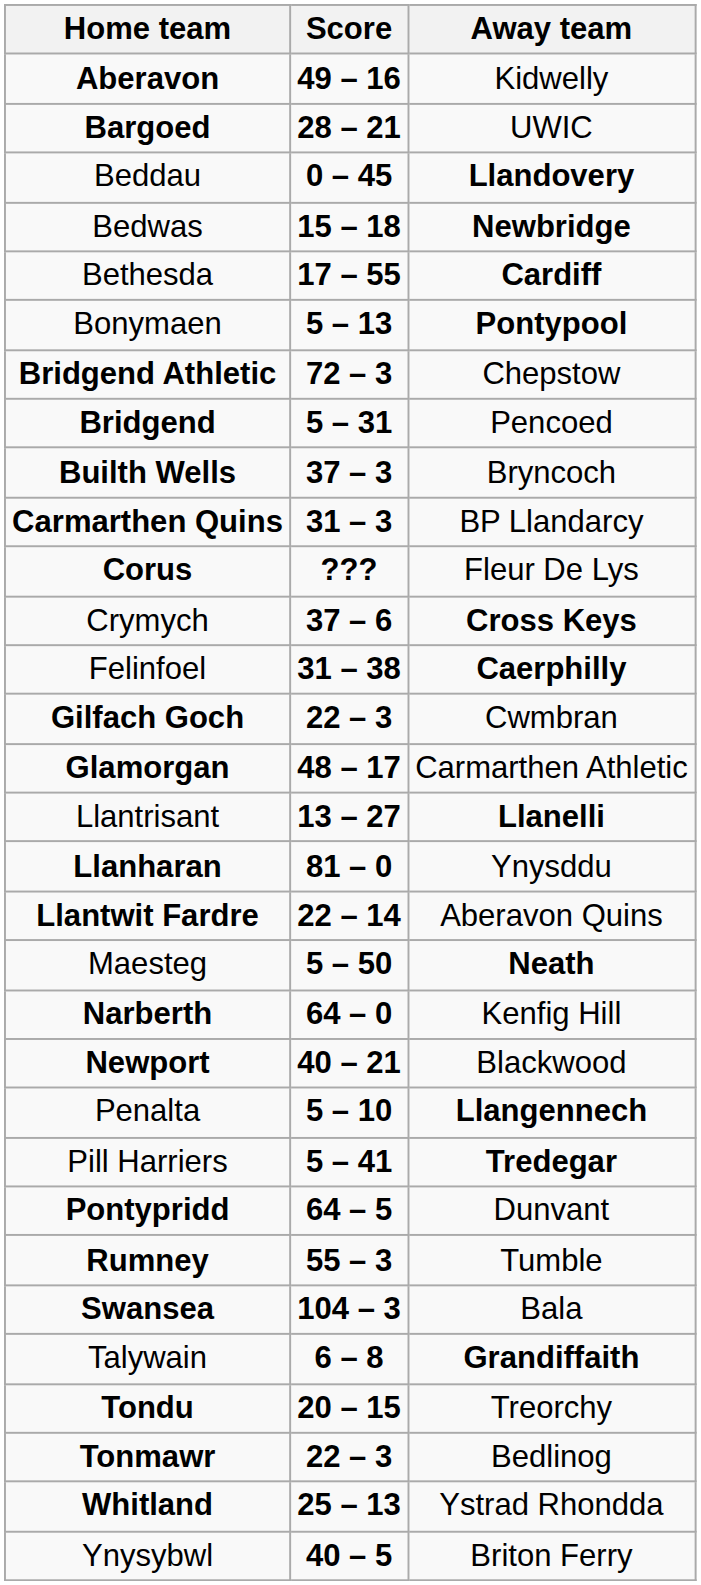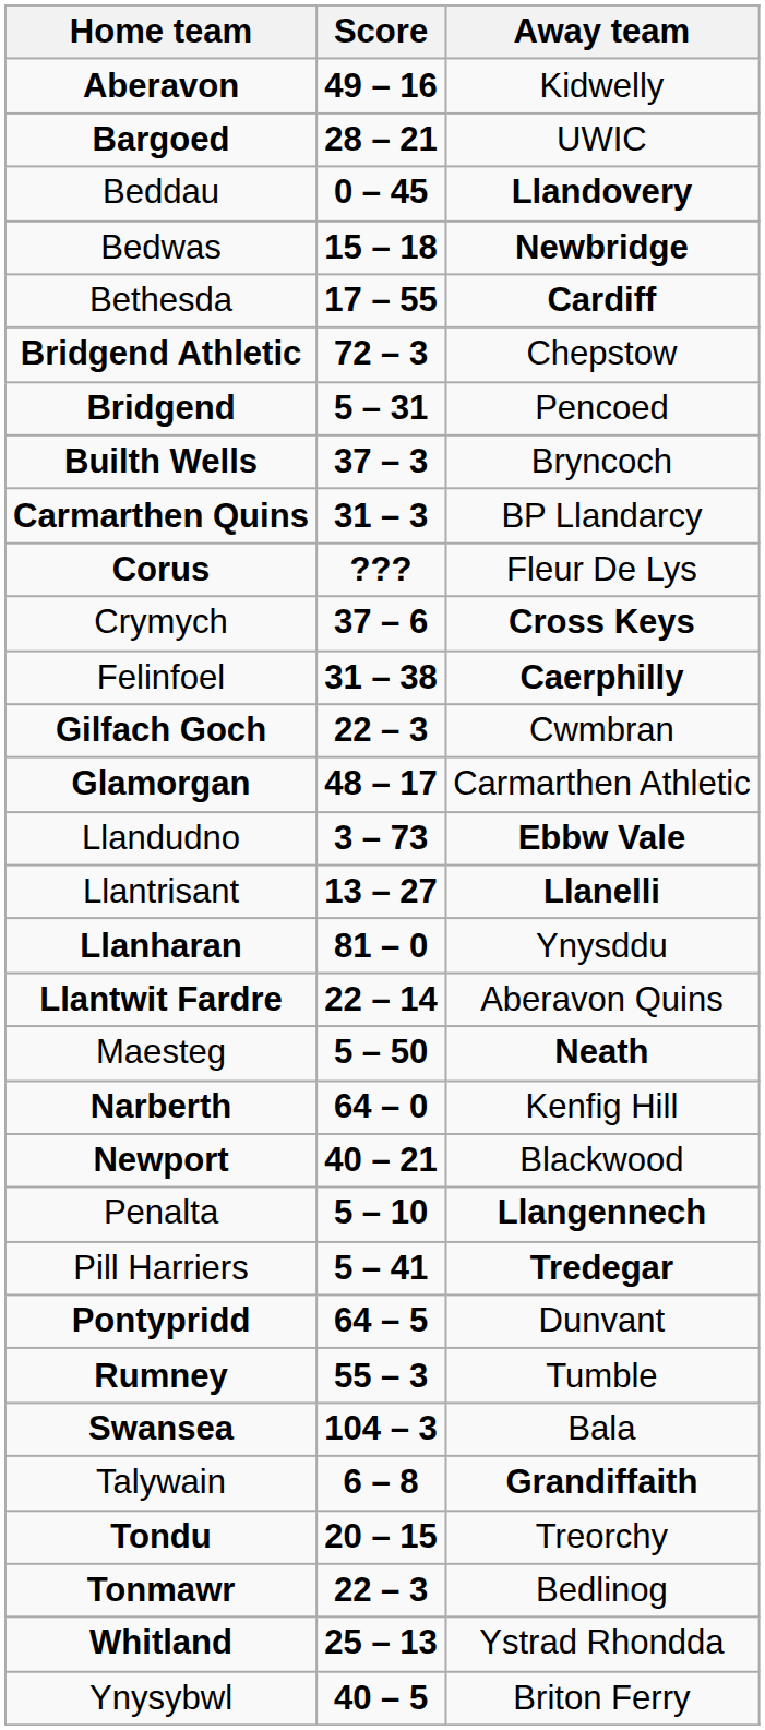- row: Bonymaen | 5 – 13 | Pontypool
+ row: Llandudno | 3 – 73 | Ebbw Vale
